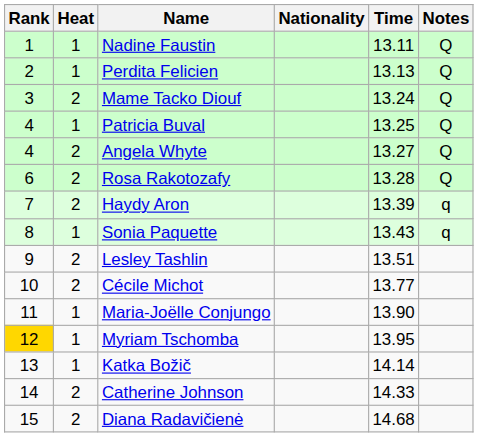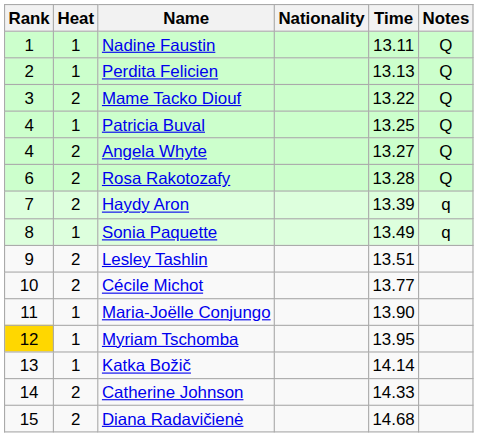Mame Tacko Diouf | Time: 13.24 -> 13.22
Sonia Paquette | Time: 13.43 -> 13.49
